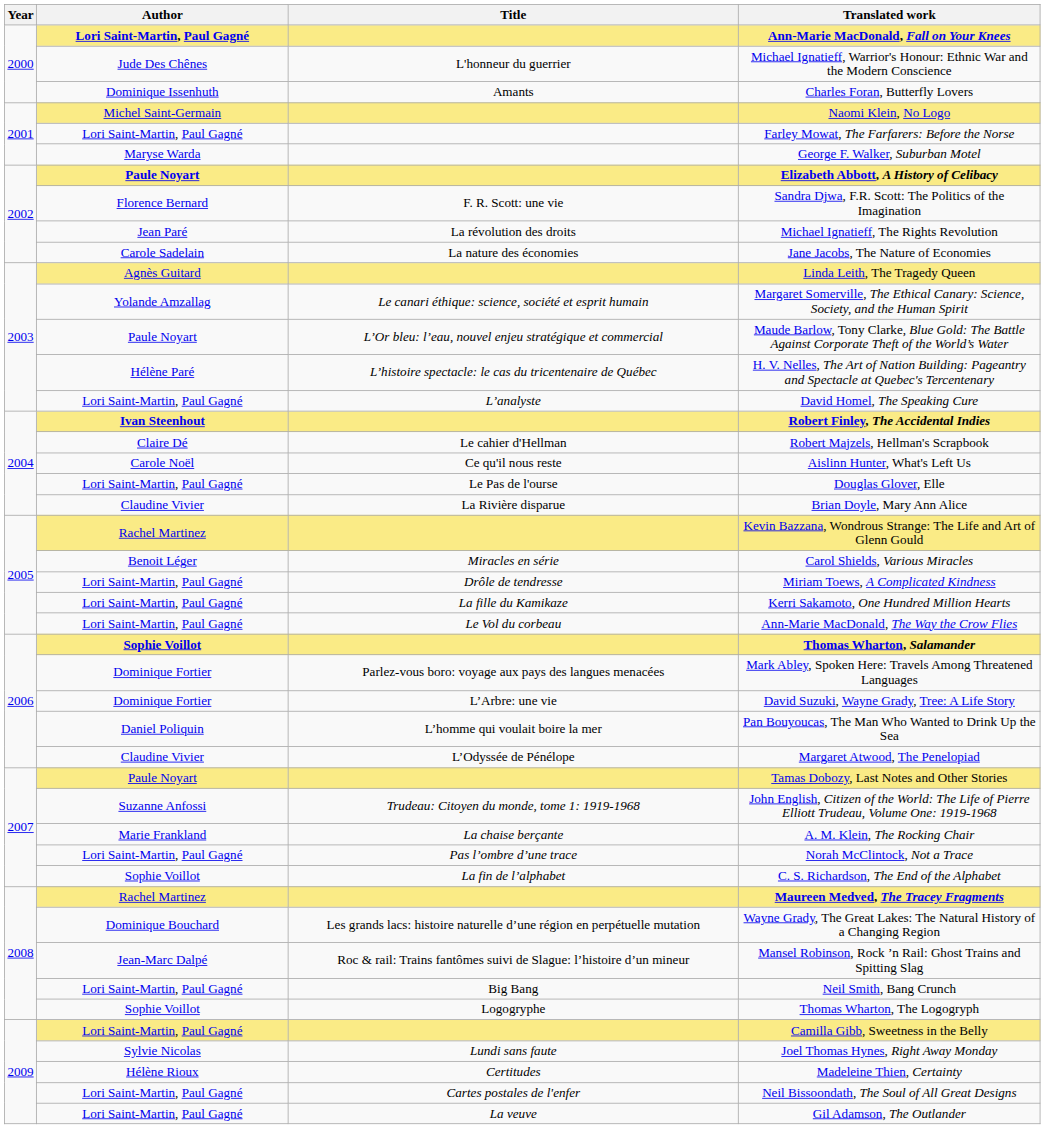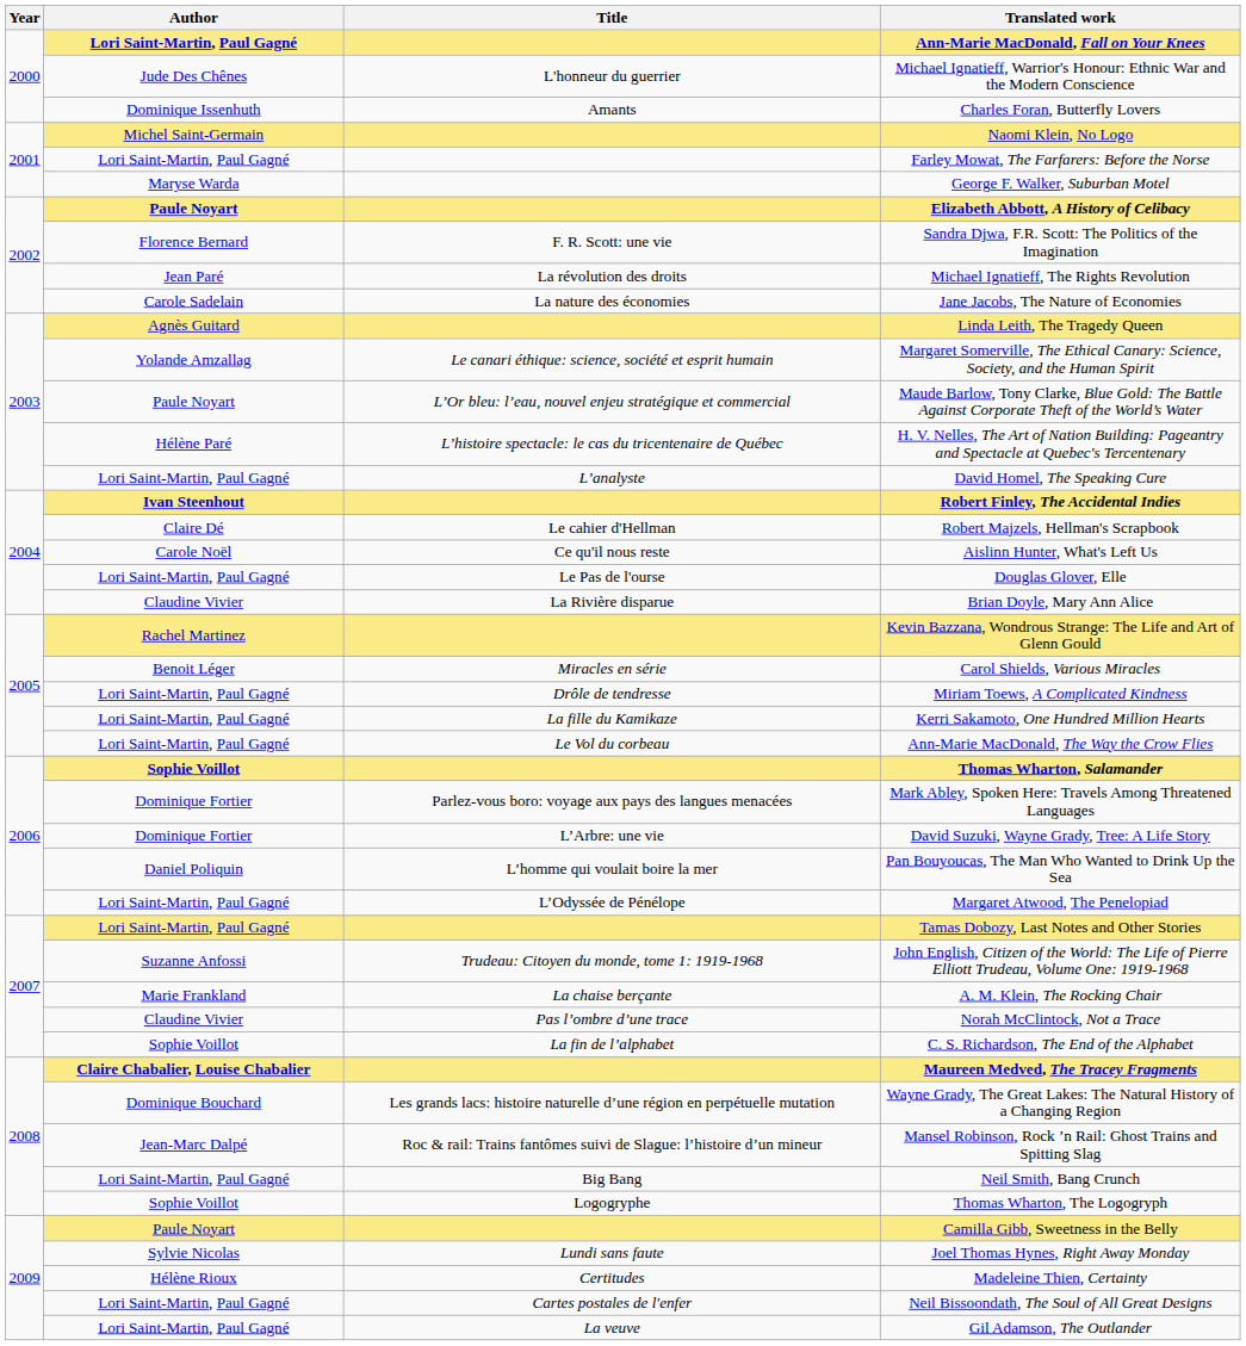Margaret Atwood, The Penelopiad | Author: Claudine Vivier -> Lori Saint-Martin, Paul Gagné
Tamas Dobozy, Last Notes and Other Stories | Author: Paule Noyart -> Lori Saint-Martin, Paul Gagné
Norah McClintock, Not a Trace | Author: Lori Saint-Martin, Paul Gagné -> Claudine Vivier
Maureen Medved, The Tracey Fragments | Author: Rachel Martinez -> Claire Chabalier, Louise Chabalier
Camilla Gibb, Sweetness in the Belly | Author: Lori Saint-Martin, Paul Gagné -> Paule Noyart
